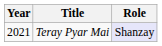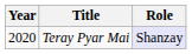Teray Pyar Mai | Year: 2021 -> 2020
